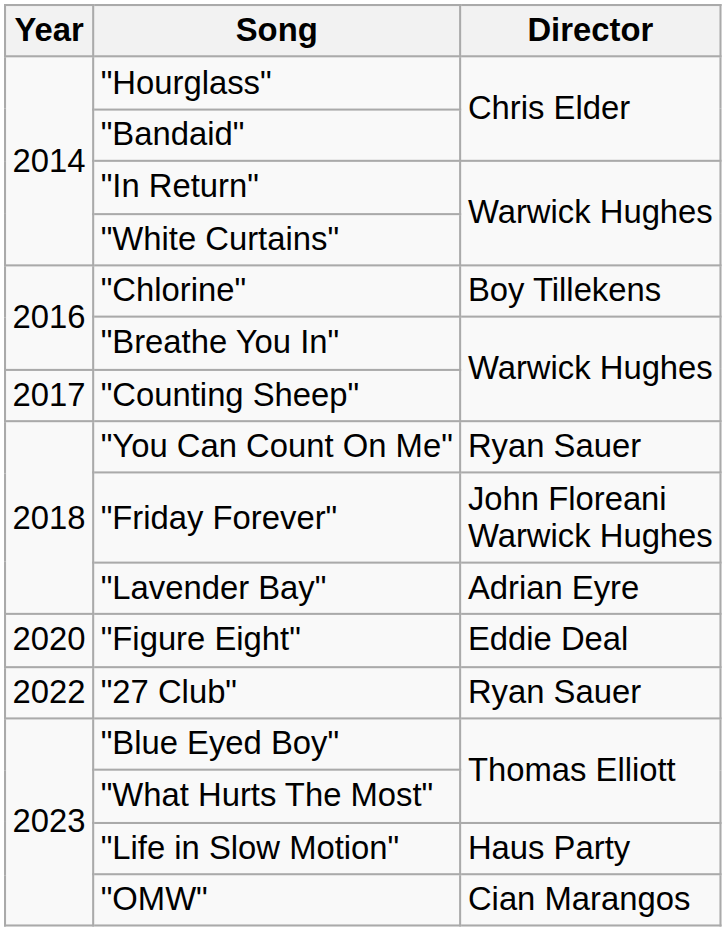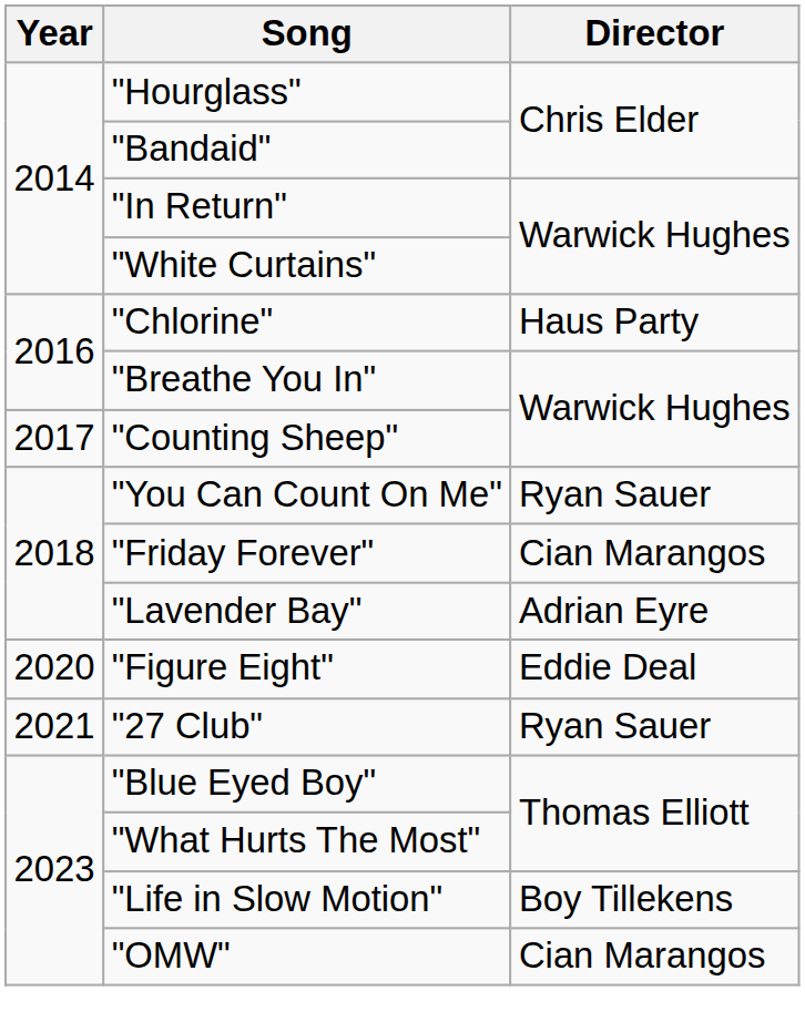"Chlorine" | Director: Boy Tillekens -> Haus Party
"Friday Forever" | Director: John Floreani Warwick Hughes -> Cian Marangos
"27 Club" | Year: 2022 -> 2021
"Life in Slow Motion" | Director: Haus Party -> Boy Tillekens
